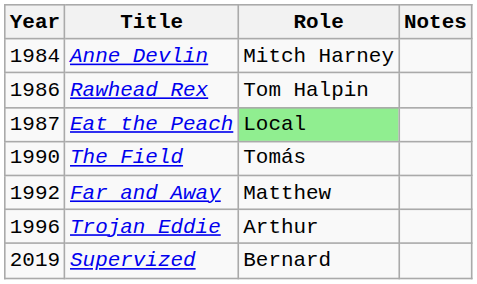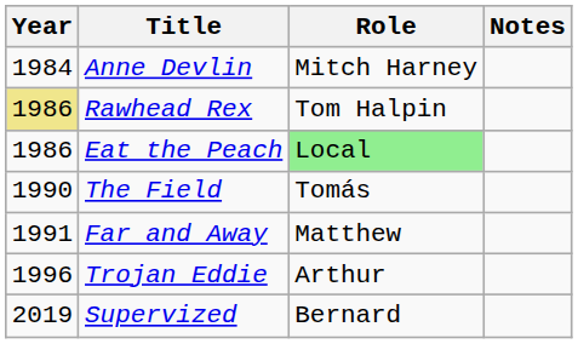Rawhead Rex | Year: no background -> khaki background
Eat the Peach | Year: 1987 -> 1986
Far and Away | Year: 1992 -> 1991
